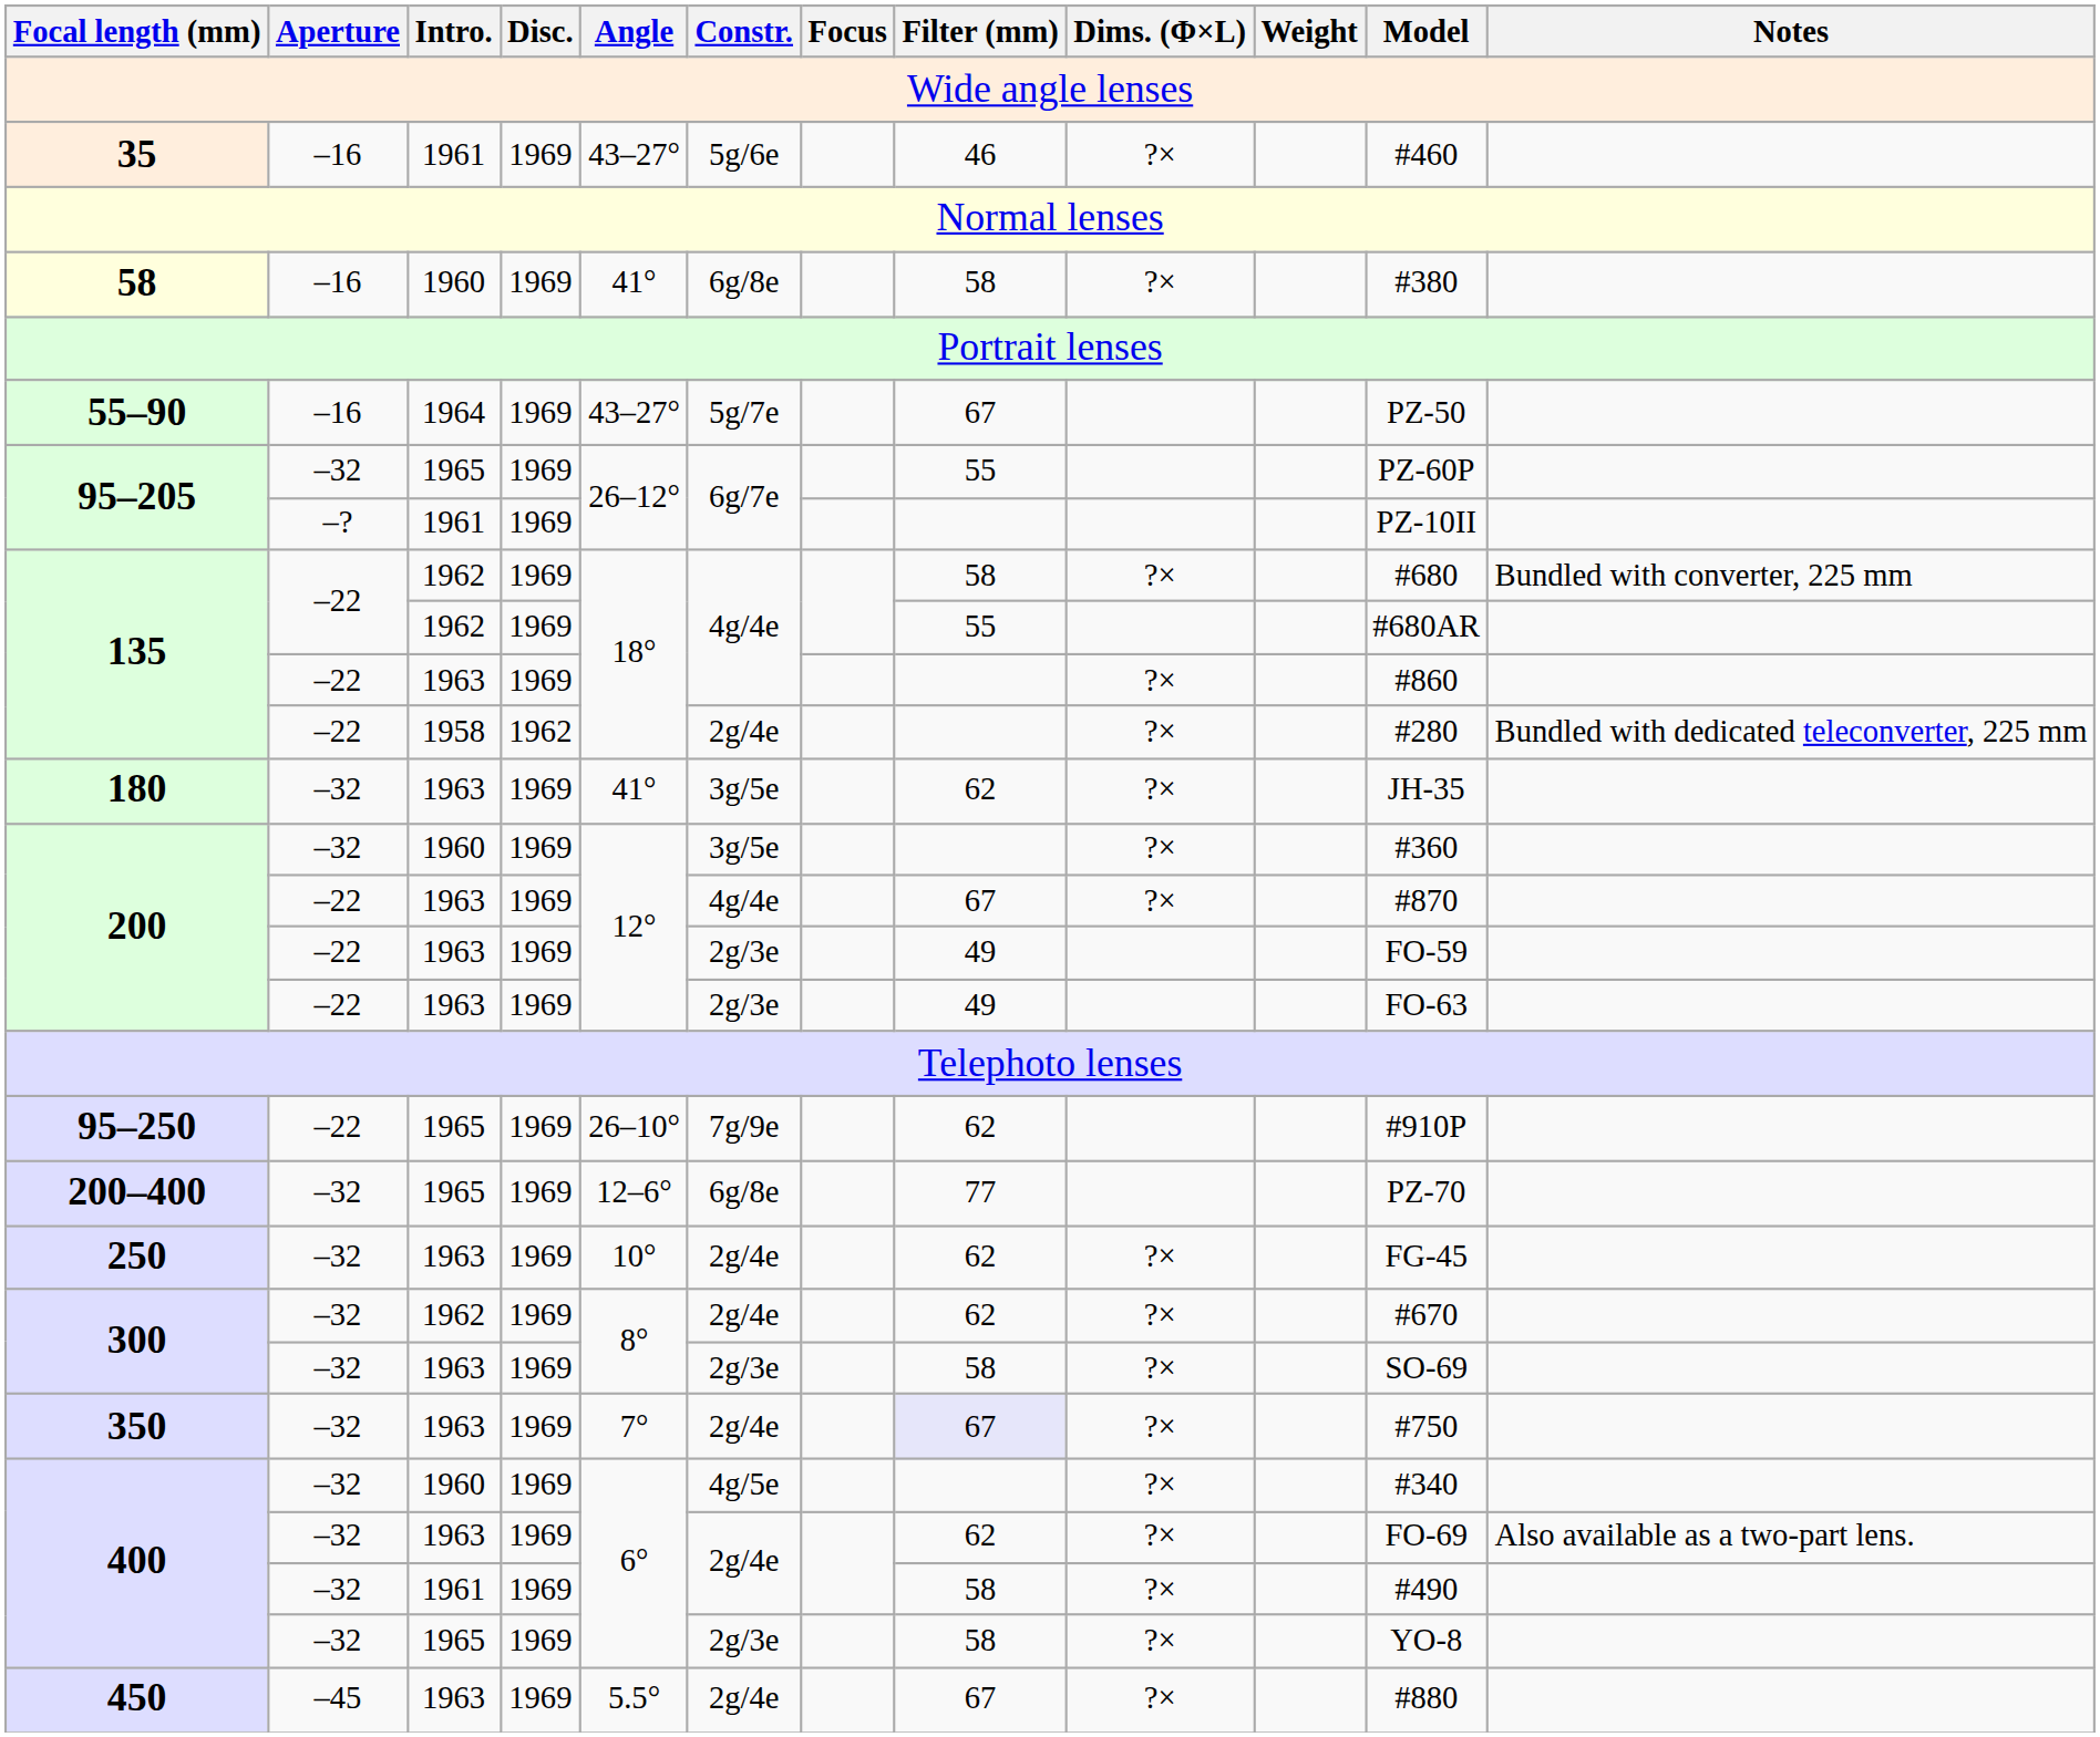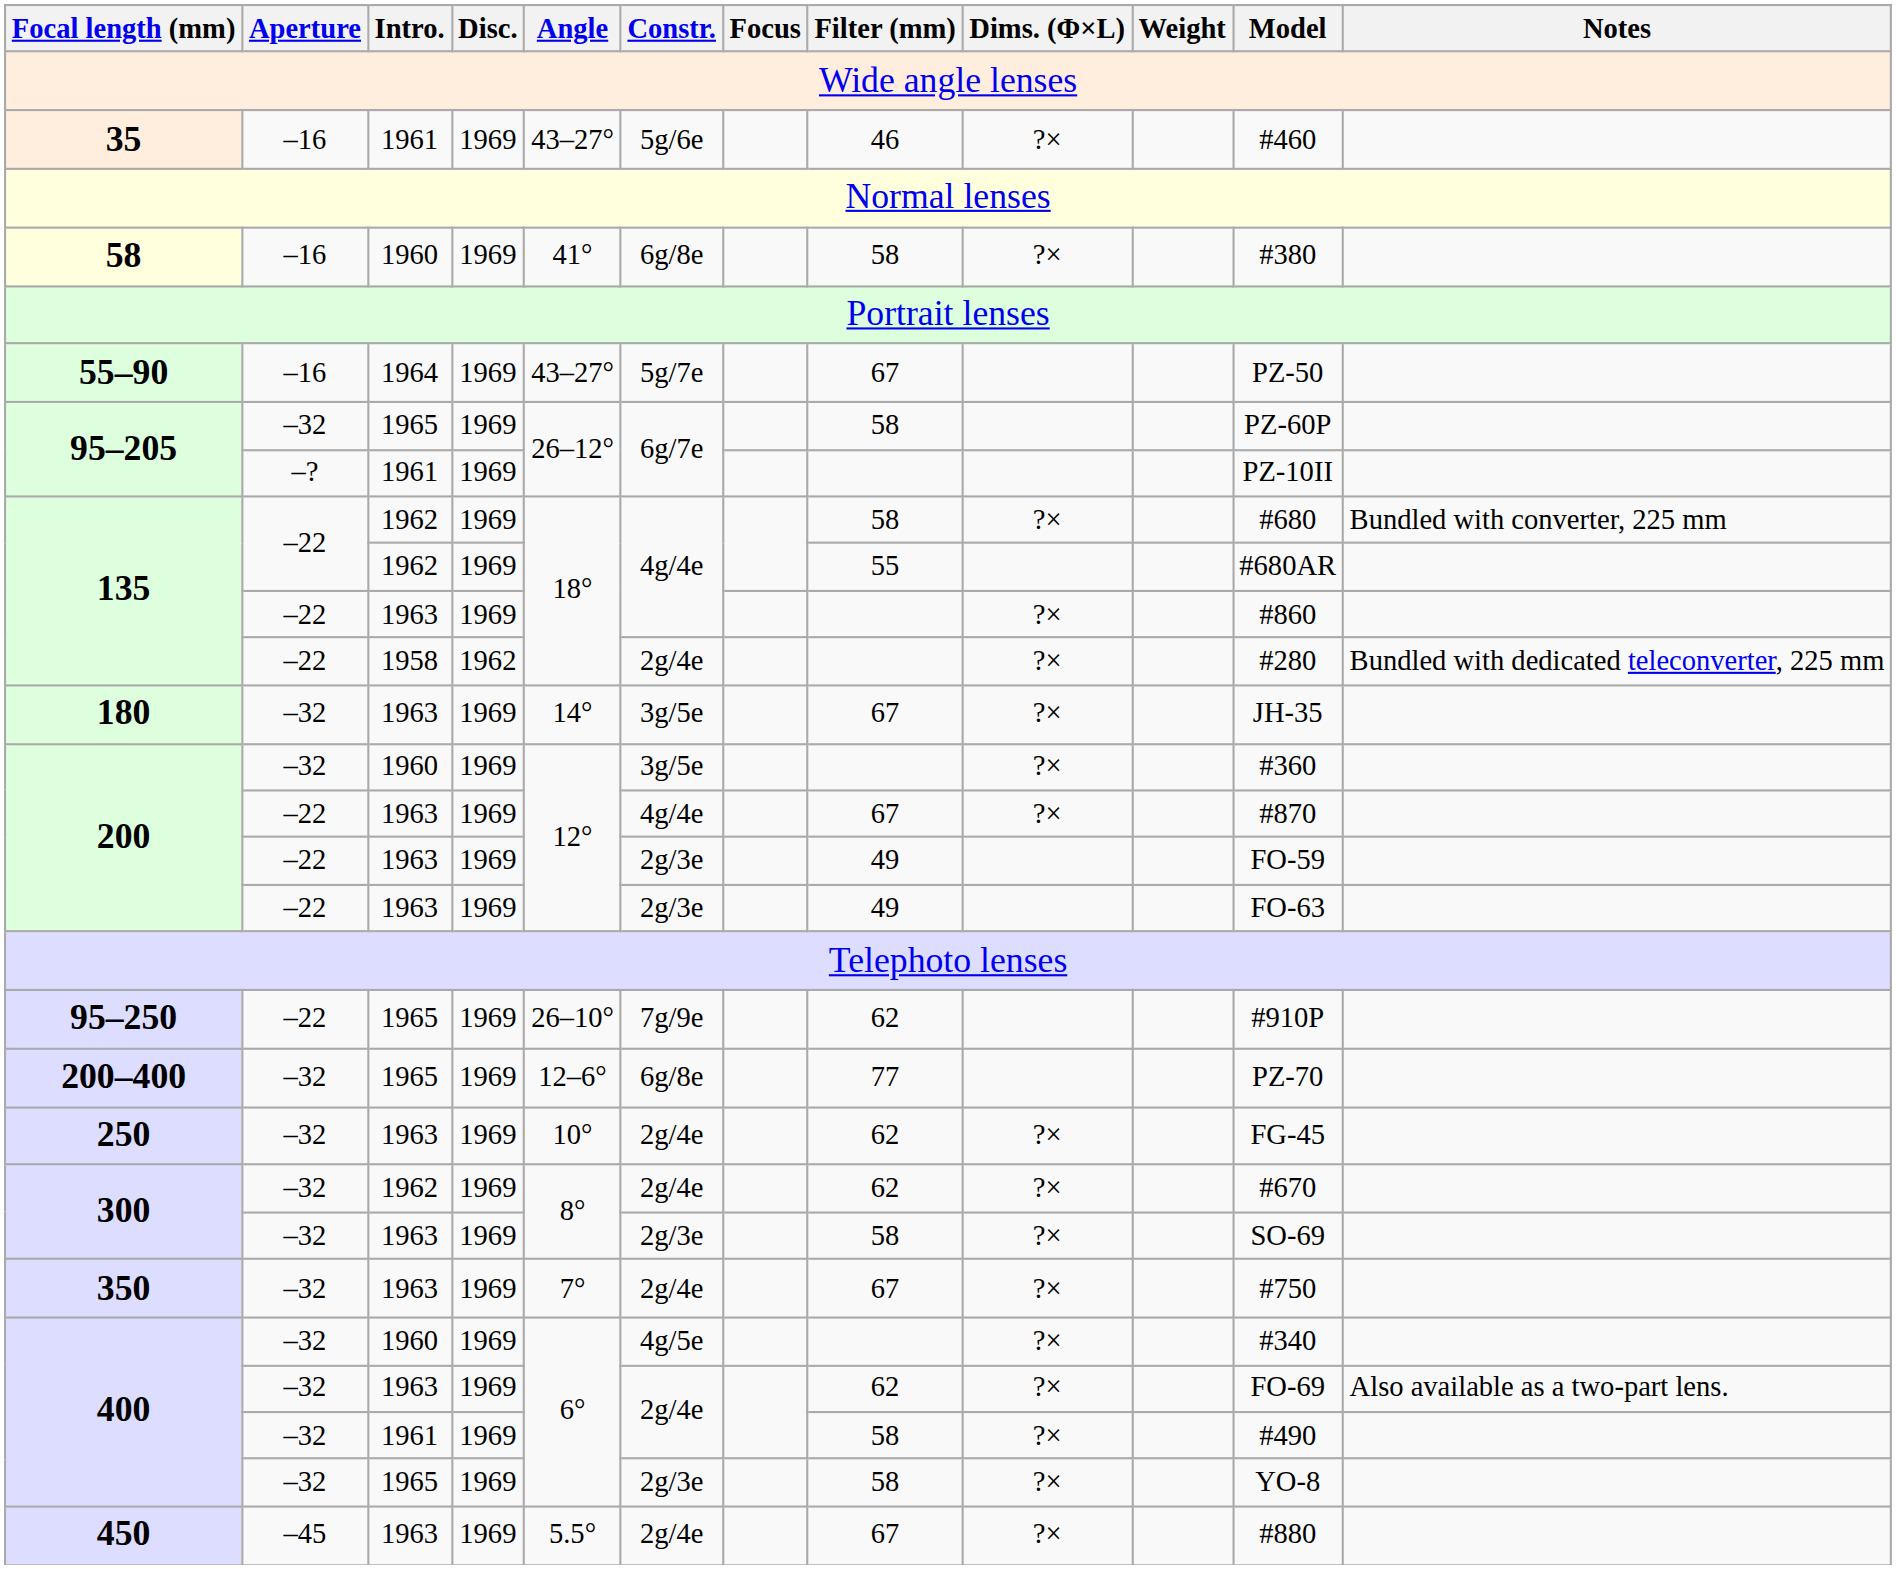95–205 / 1965 | Filter (mm): 55 -> 58
180 | Angle: 41° -> 14°
180 | Filter (mm): 62 -> 67
350 | Filter (mm): lavender background -> no background
